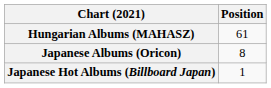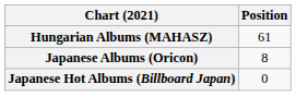Japanese Hot Albums (Billboard Japan) | Position: 1 -> 0
